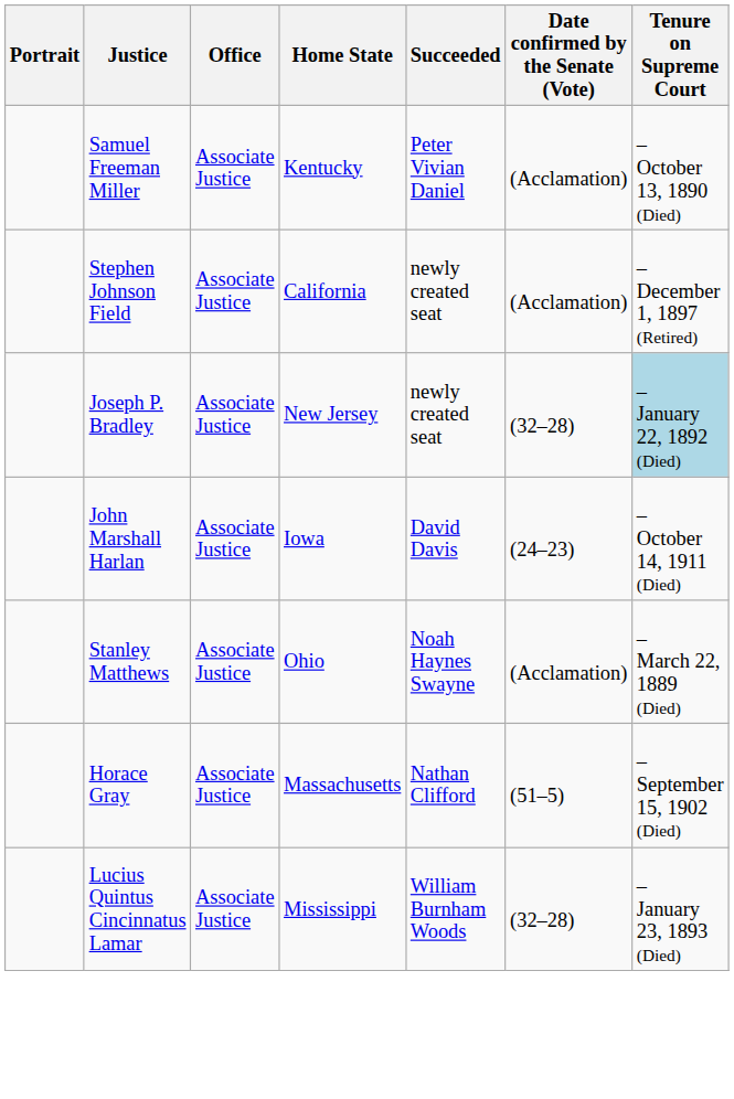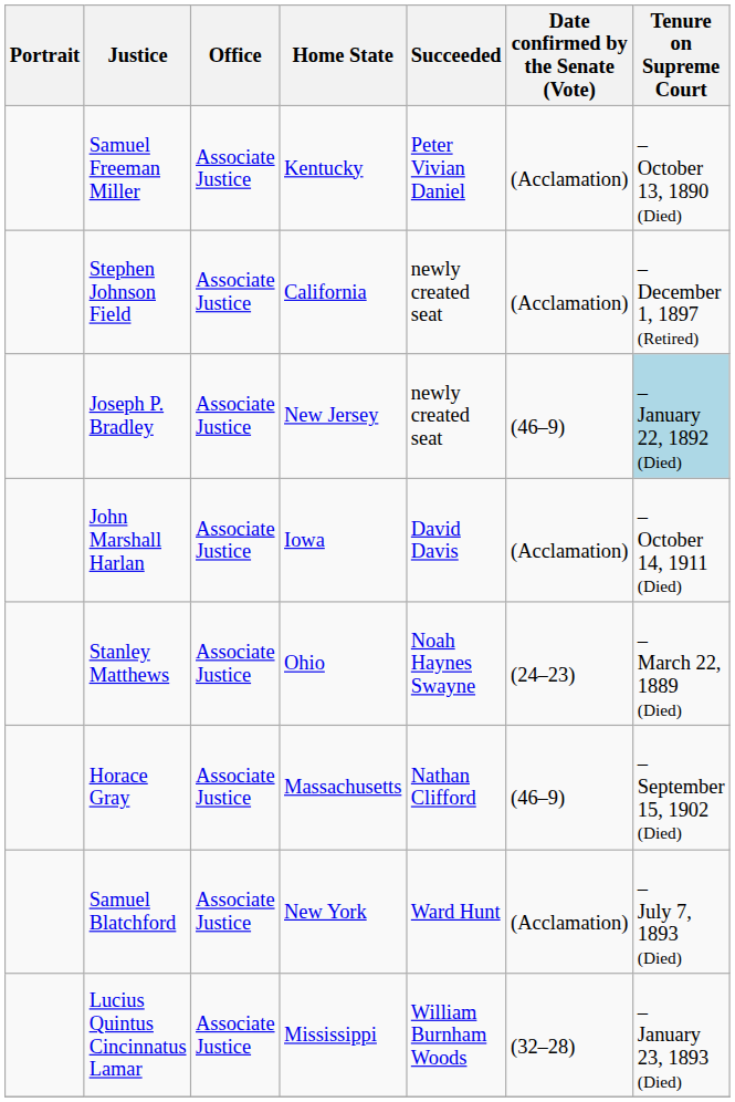Joseph P. Bradley | Date confirmed by the Senate (Vote): (32–28) -> (46–9)
John Marshall Harlan | Date confirmed by the Senate (Vote): (24–23) -> (Acclamation)
Stanley Matthews | Date confirmed by the Senate (Vote): (Acclamation) -> (24–23)
Horace Gray | Date confirmed by the Senate (Vote): (51–5) -> (46–9)
+ row: Samuel Blatchford | Associate Justice | New York | Ward Hunt | (Acclamation) | – July 7, 1893 (Died)
